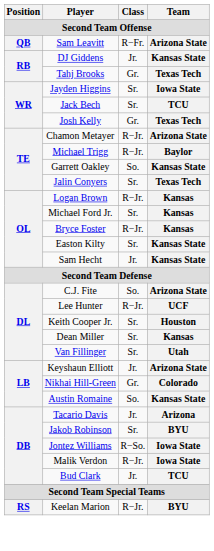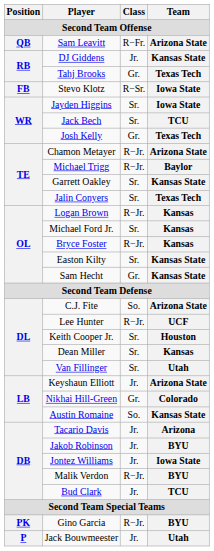+ row: FB | Stevo Klotz | R−Sr. | Iowa State
Garrett Oakley | Class: So. -> Sr.
Sam Hecht | Class: Jr. -> Gr.
Jakob Robinson | Class: Sr. -> Jr.
Jontez Williams | Class: R−So. -> Jr.
Malik Verdon | Team: Iowa State -> BYU
+ row: PK | Gino Garcia | R−Jr. | BYU
+ row: P | Jack Bouwmeester | Jr. | Utah
- row: RS | Keelan Marion | R−Jr. | BYU
